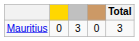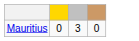- column: Total | 3
